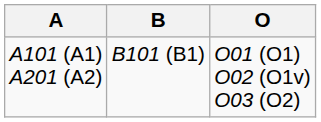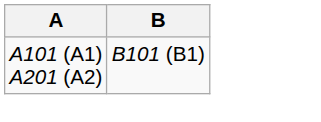- column: O | O01 (O1) O02 (O1v) O03 (O2)
